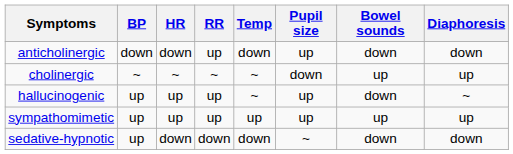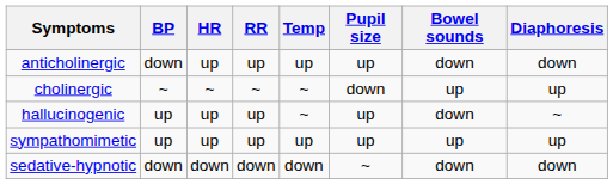anticholinergic | HR: down -> up
anticholinergic | Temp: down -> up
sedative-hypnotic | BP: up -> down
